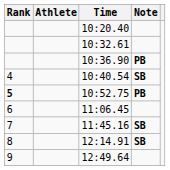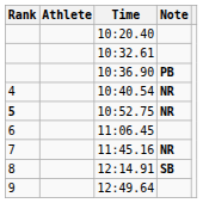10:40.54 | Note: SB -> NR
10:52.75 | Note: PB -> NR
11:45.16 | Note: SB -> NR
